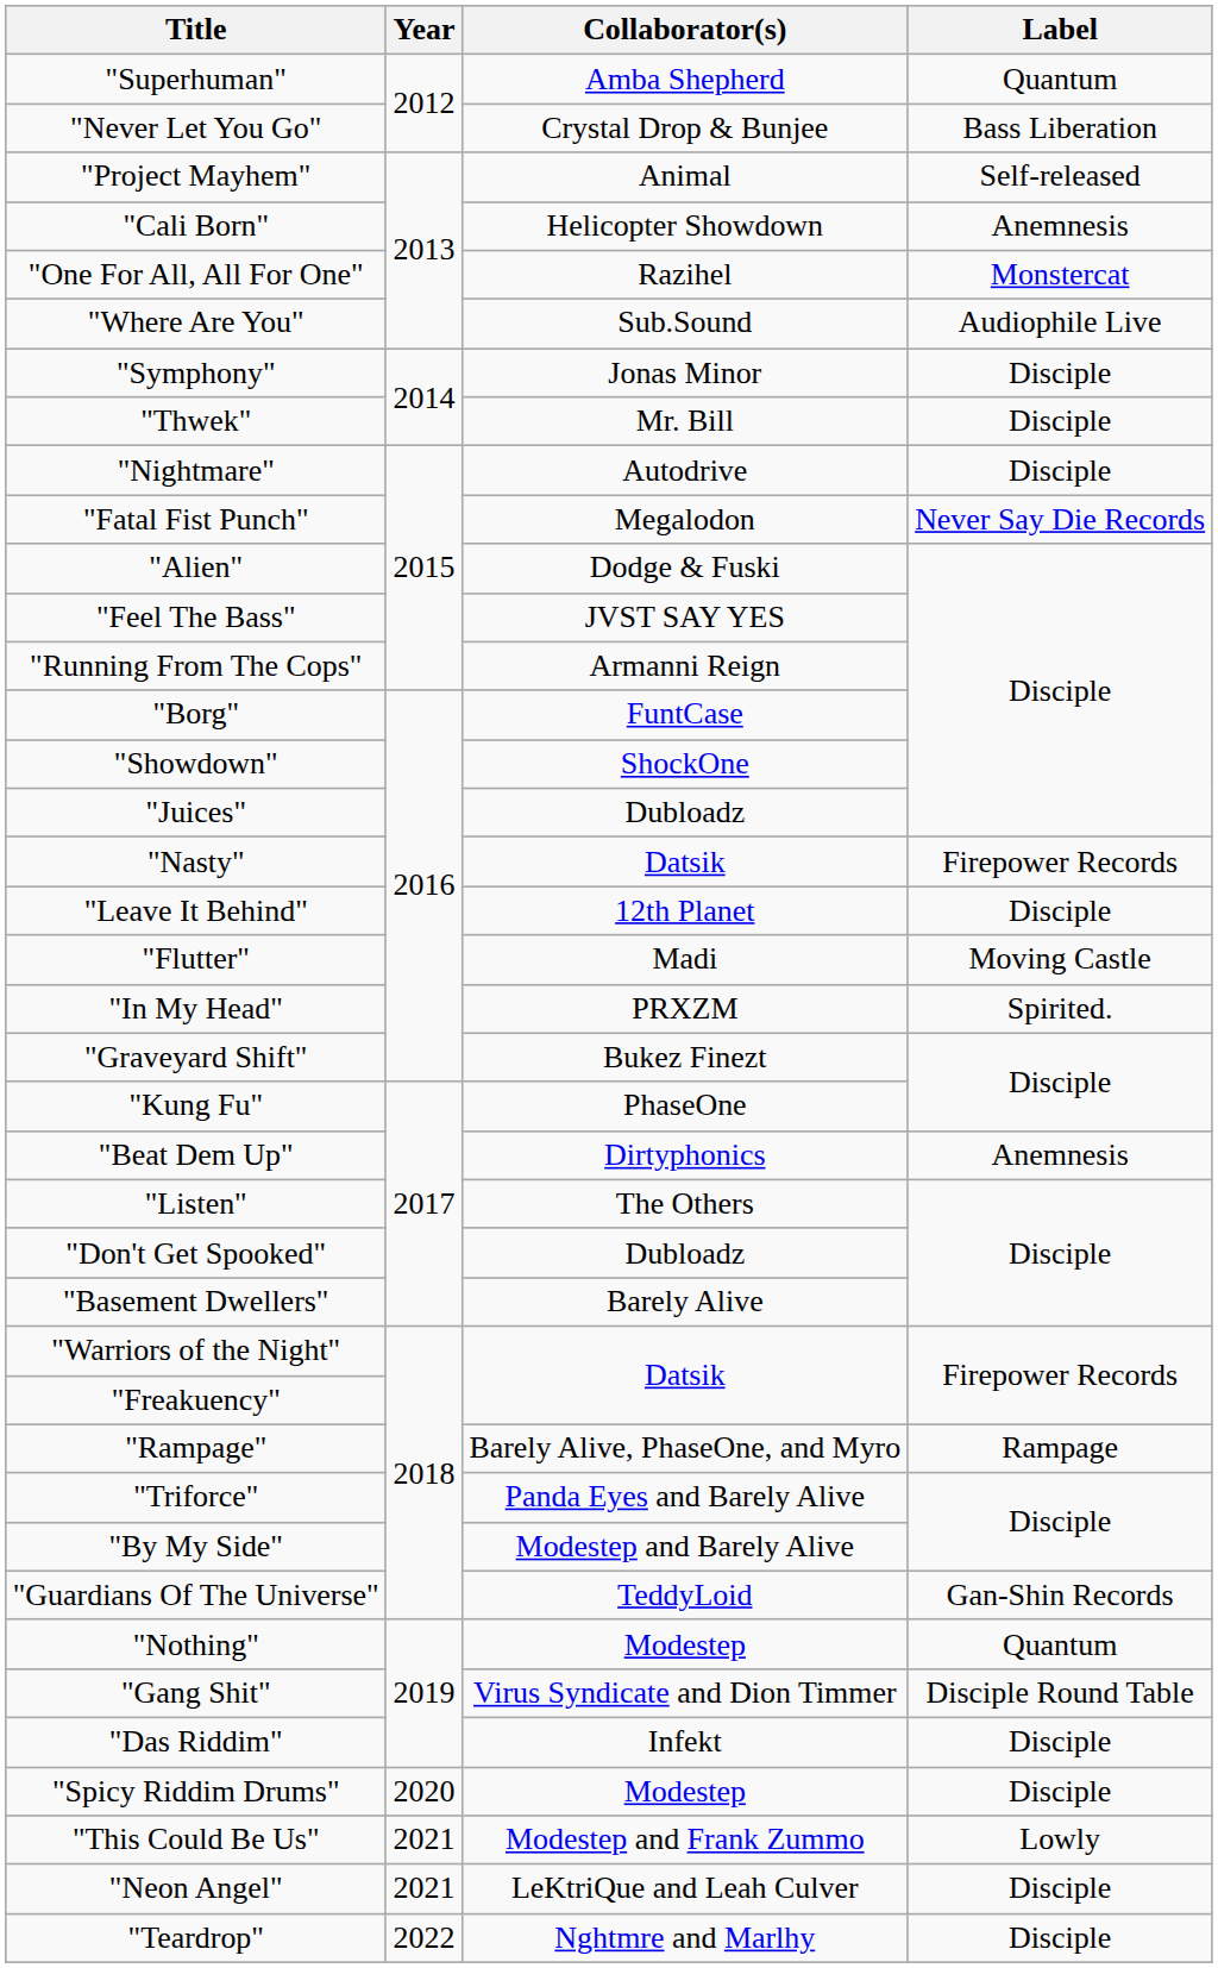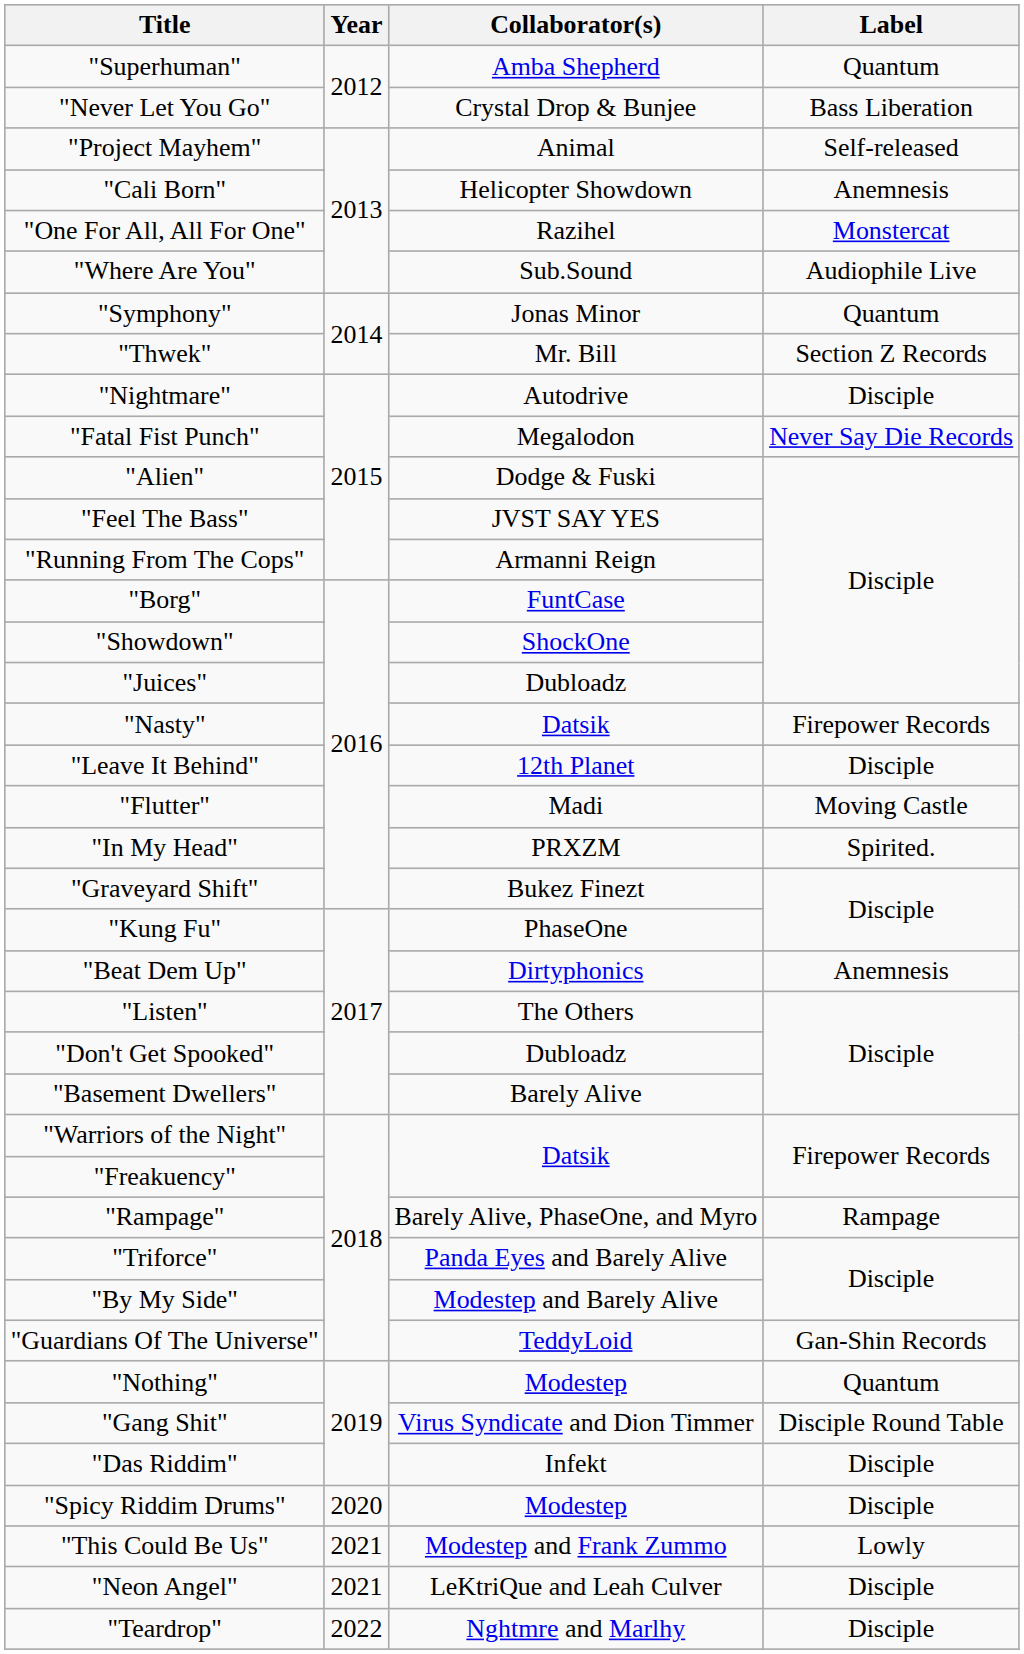"Symphony" | Label: Disciple -> Quantum
"Thwek" | Label: Disciple -> Section Z Records
